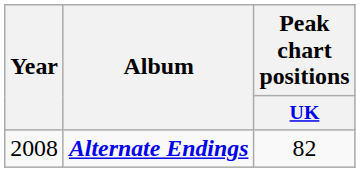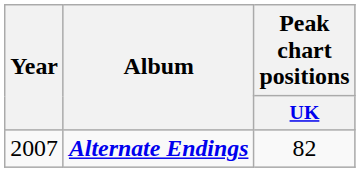Alternate Endings | Year: 2008 -> 2007
